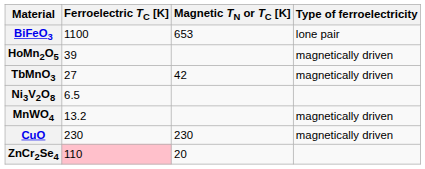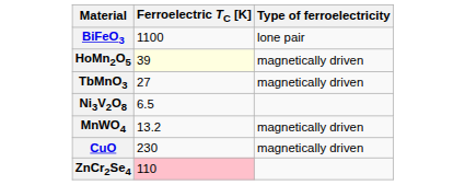- column: Magnetic TN or TC [K] | 653 | 42 | 230 | 20
HoMn2O5 | Ferroelectric TC [K]: no background -> lightyellow background
